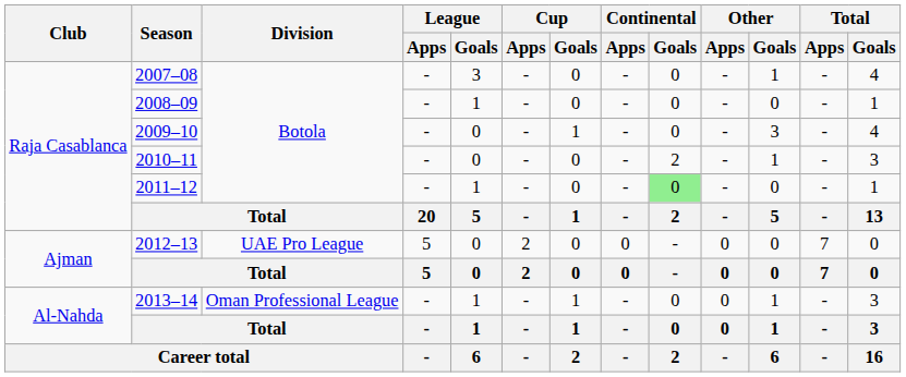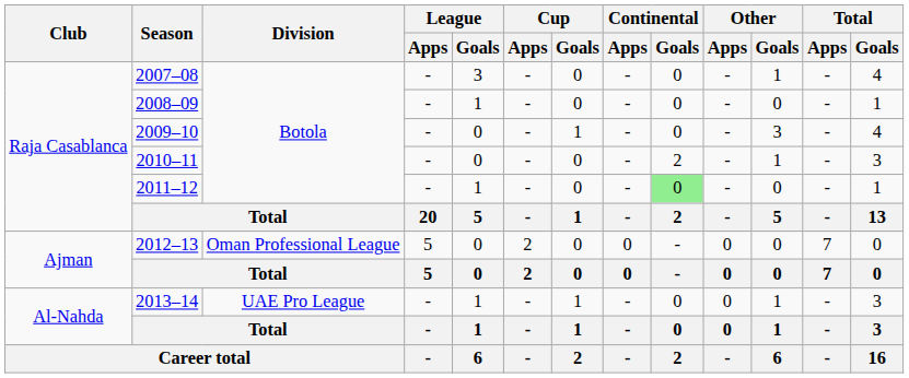2012–13 | Division: UAE Pro League -> Oman Professional League
2013–14 | Division: Oman Professional League -> UAE Pro League
